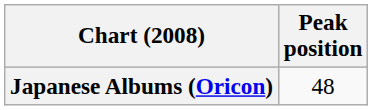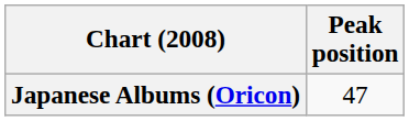Japanese Albums (Oricon) | Peak position: 48 -> 47
